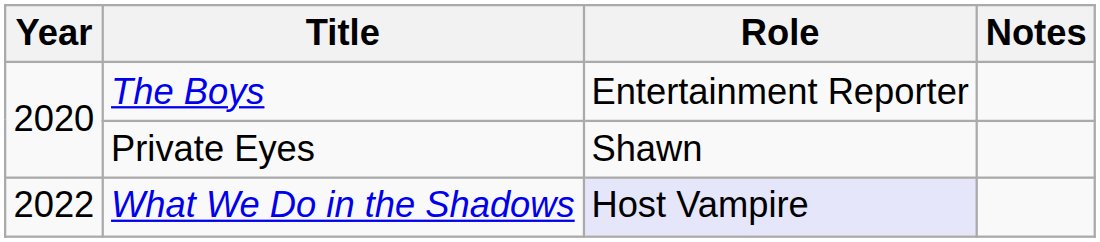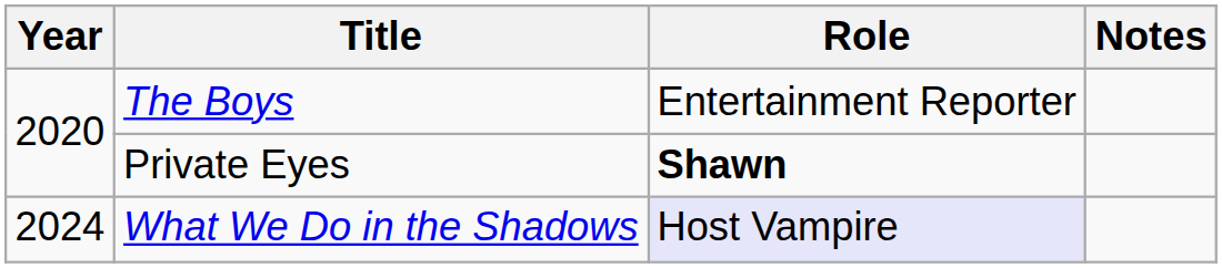Private Eyes | Role: normal -> bold
What We Do in the Shadows | Year: 2022 -> 2024
